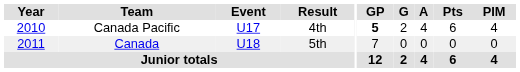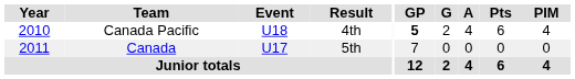Canada Pacific | Event: U17 -> U18
Canada | Event: U18 -> U17
